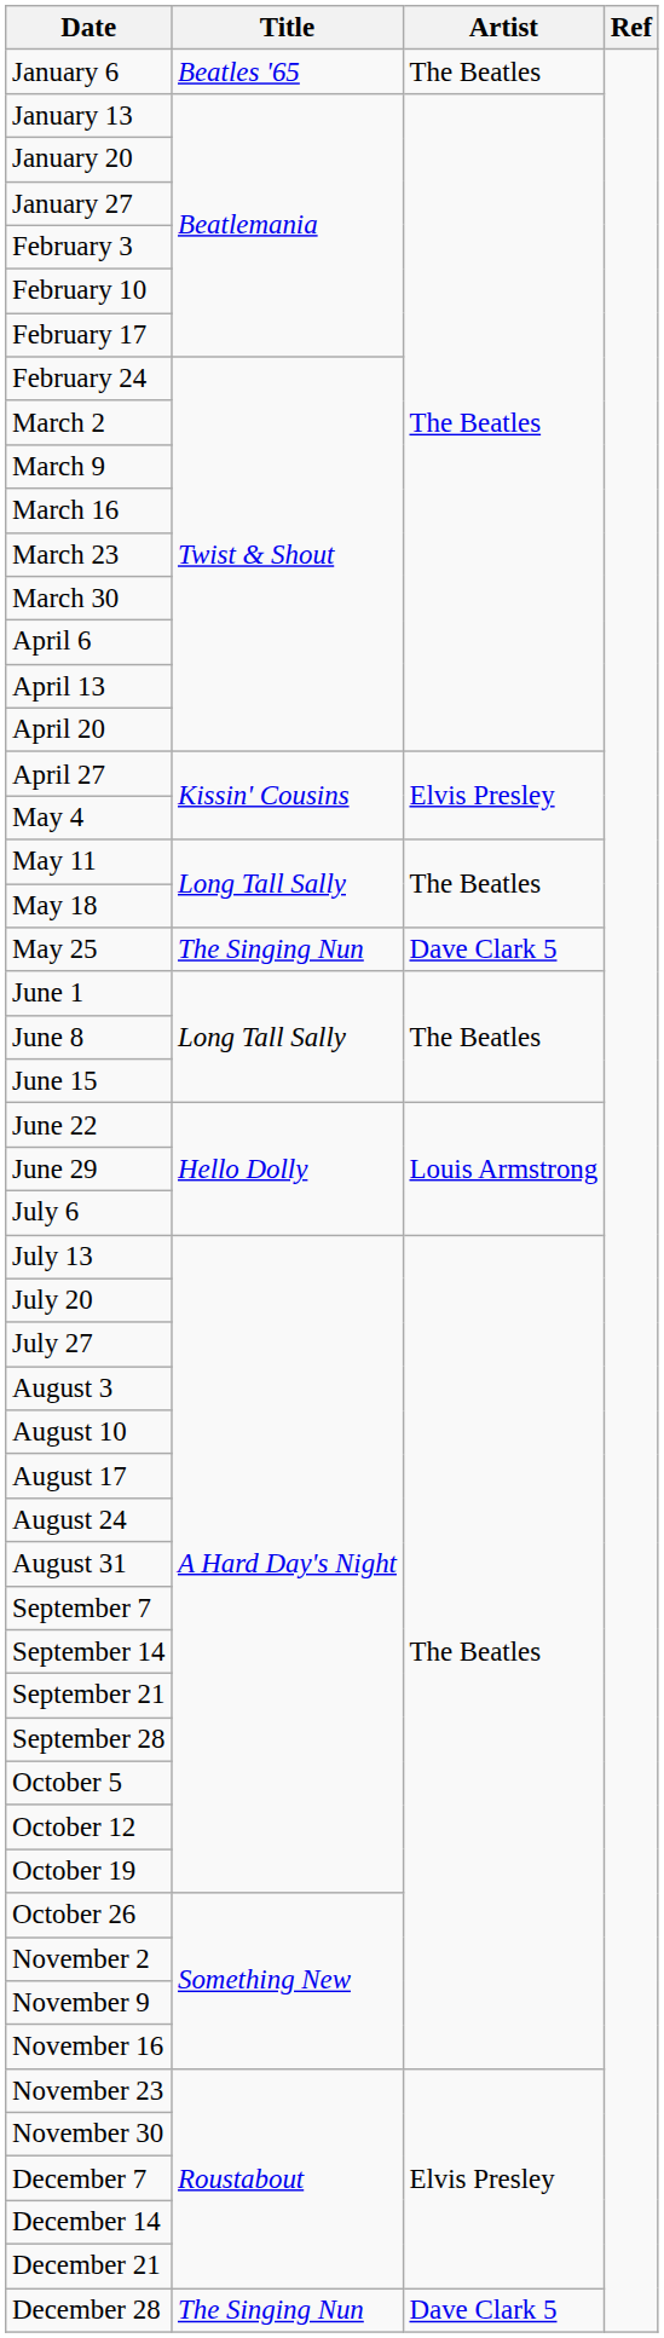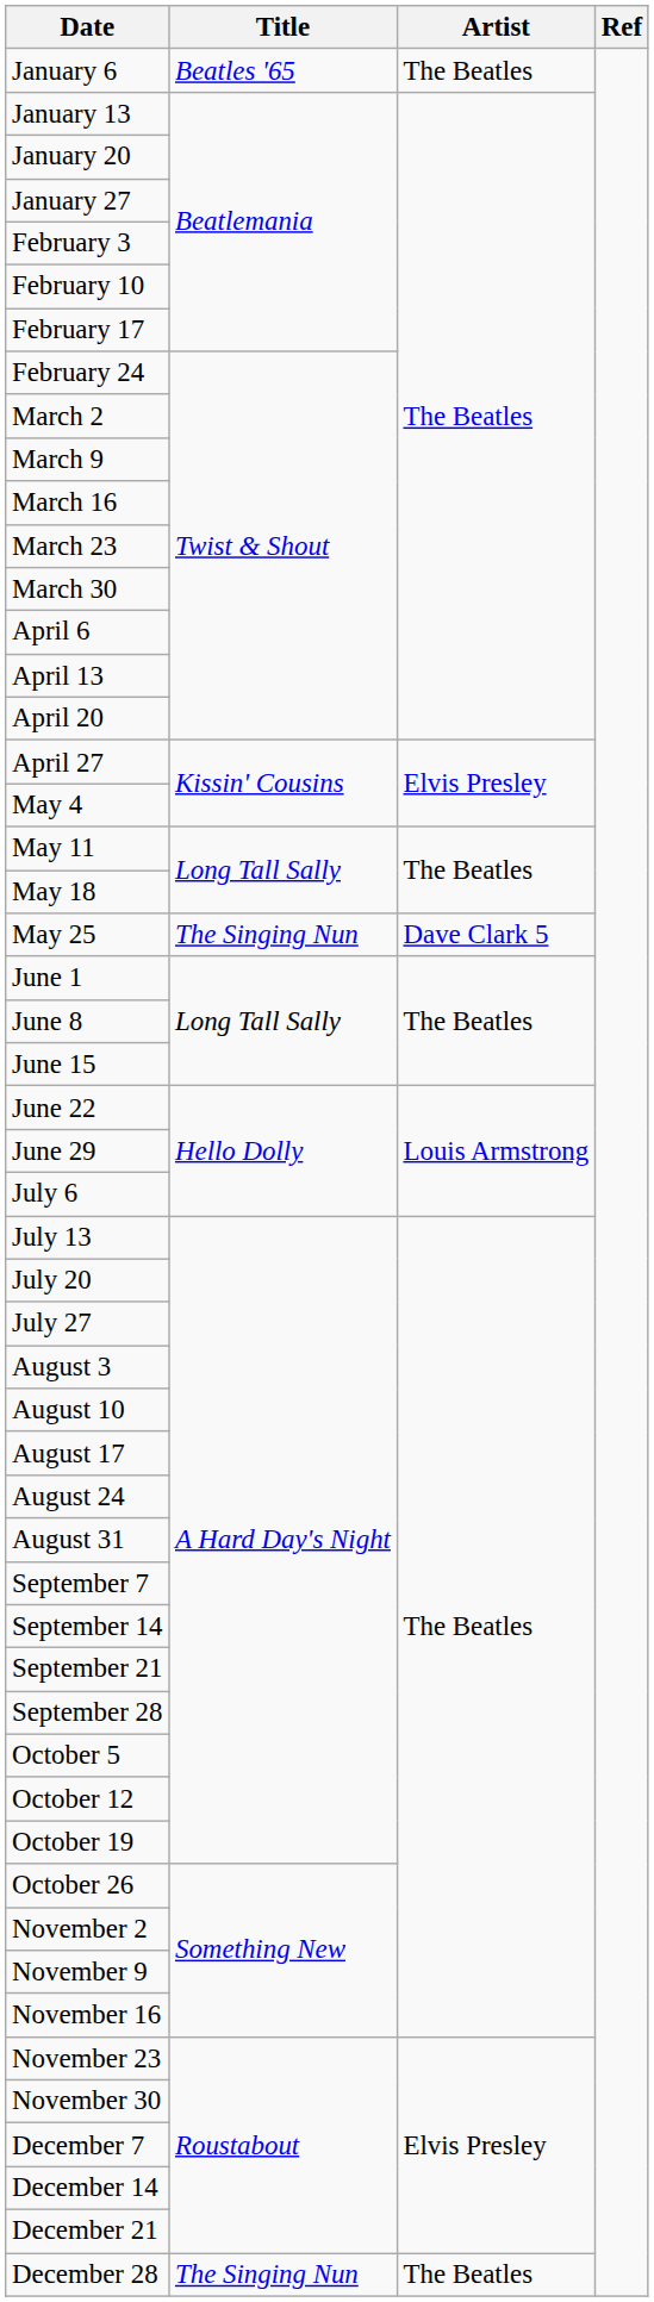December 28 | Artist: Dave Clark 5 -> The Beatles
